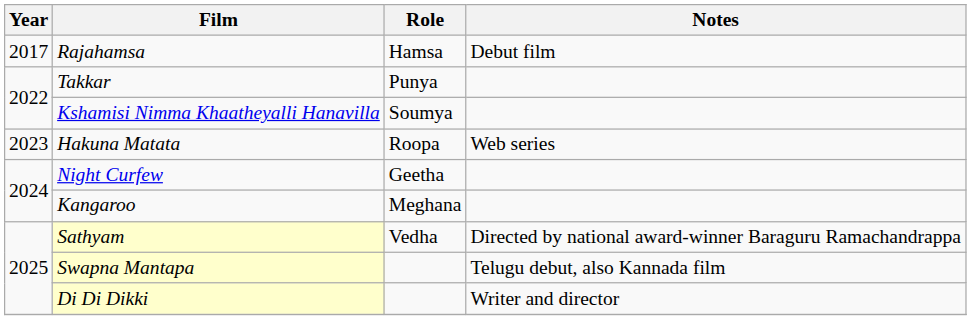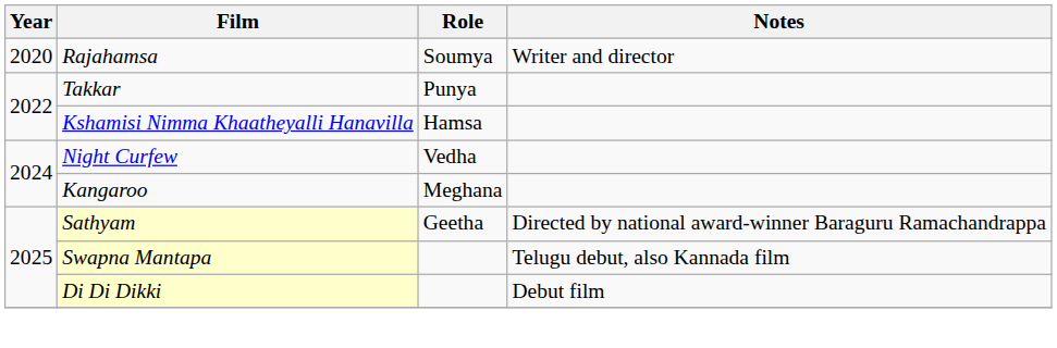Rajahamsa | Year: 2017 -> 2020
Rajahamsa | Role: Hamsa -> Soumya
Rajahamsa | Notes: Debut film -> Writer and director
Kshamisi Nimma Khaatheyalli Hanavilla | Role: Soumya -> Hamsa
- row: 2023 | Hakuna Matata | Roopa | Web series
Night Curfew | Role: Geetha -> Vedha
Sathyam | Role: Vedha -> Geetha
Di Di Dikki | Notes: Writer and director -> Debut film
